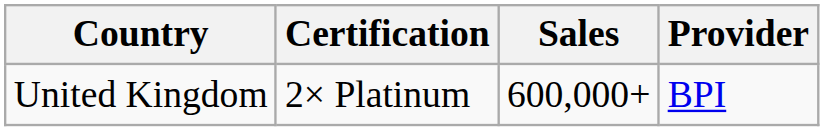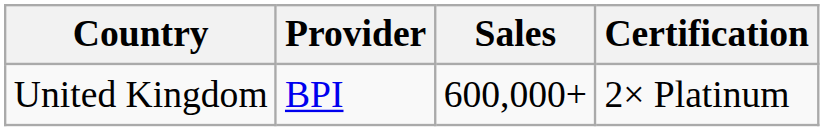columns swapped: Provider <-> Certification
